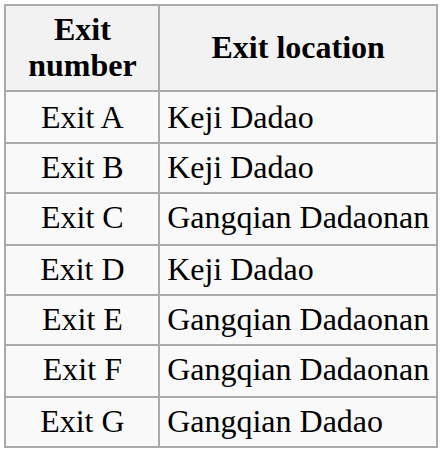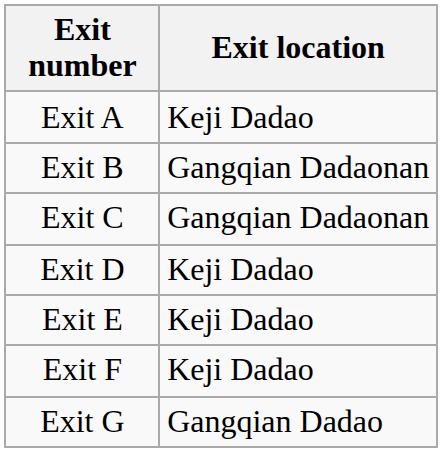Exit B | Exit location: Keji Dadao -> Gangqian Dadaonan
Exit E | Exit location: Gangqian Dadaonan -> Keji Dadao
Exit F | Exit location: Gangqian Dadaonan -> Keji Dadao
